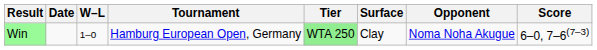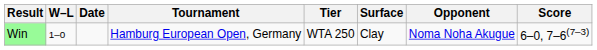columns swapped: W–L <-> Date
Win | Tier: lightgreen background -> no background
